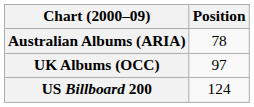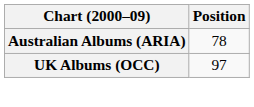- row: US Billboard 200 | 124
